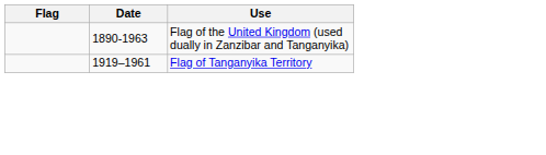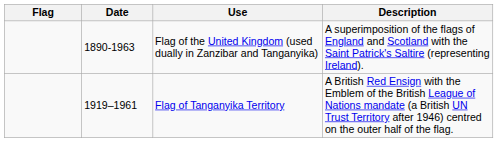+ column: Description | A superimposition of the flags of England and Scotland with the Saint Patrick's Saltire (representing Ireland). | A British Red Ensign with the Emblem of the British League of Nations mandate (a British UN Trust Territory after 1946) centred on the outer half of the flag.
